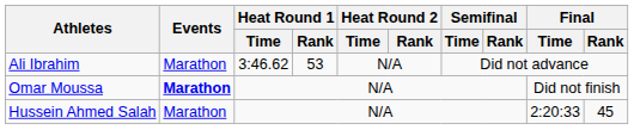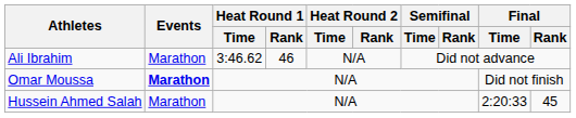Ali Ibrahim | Heat Round 1 / Rank: 53 -> 46
